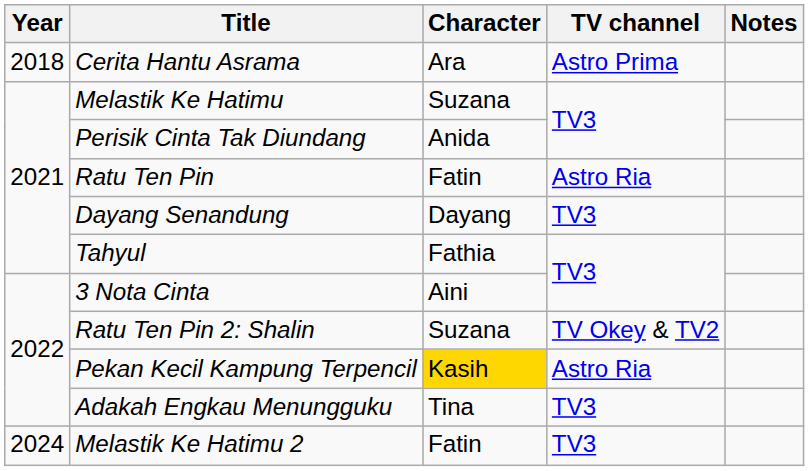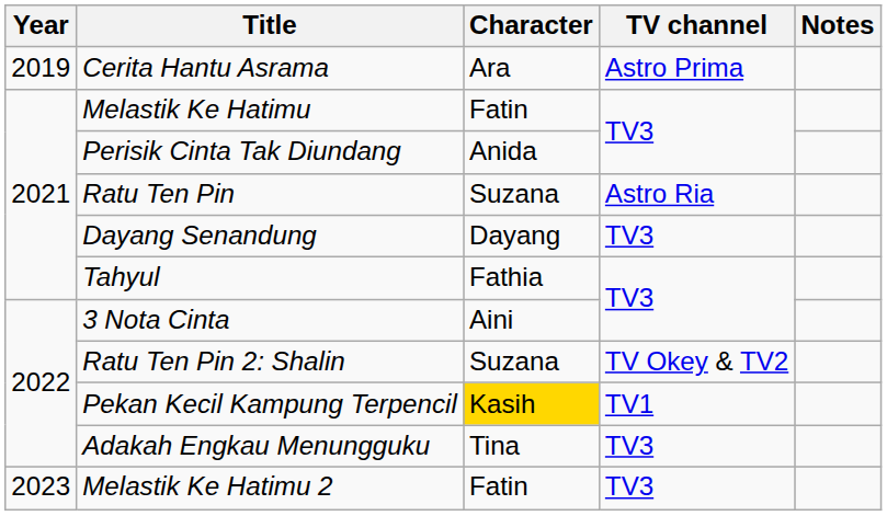Cerita Hantu Asrama | Year: 2018 -> 2019
Melastik Ke Hatimu | Character: Suzana -> Fatin
Ratu Ten Pin | Character: Fatin -> Suzana
Pekan Kecil Kampung Terpencil | TV channel: Astro Ria -> TV1
Melastik Ke Hatimu 2 | Year: 2024 -> 2023
